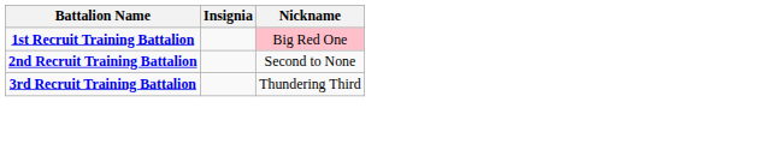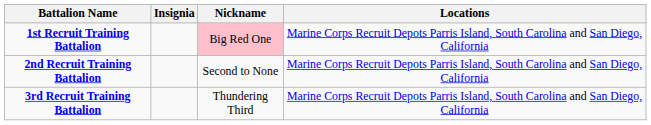+ column: Locations | Marine Corps Recruit Depots Parris Island, South Carolina and San Diego, California | Marine Corps Recruit Depots Parris Island, South Carolina and San Diego, California | Marine Corps Recruit Depots Parris Island, South Carolina and San Diego, California
